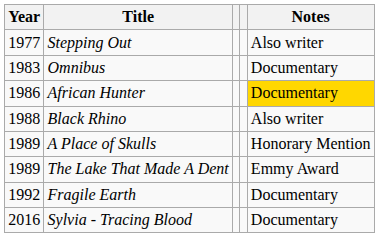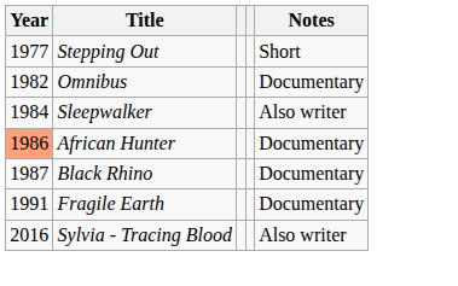Stepping Out | Notes: Also writer -> Short
Omnibus | Year: 1983 -> 1982
+ row: 1984 | Sleepwalker | Also writer
African Hunter | Year: no background -> lightsalmon background
African Hunter | Notes: gold background -> no background
Black Rhino | Year: 1988 -> 1987
Black Rhino | Notes: Also writer -> Documentary
- row: 1989 | A Place of Skulls | Honorary Mention
- row: 1989 | The Lake That Made A Dent | Emmy Award
Fragile Earth | Year: 1992 -> 1991
Sylvia - Tracing Blood | Notes: Documentary -> Also writer
